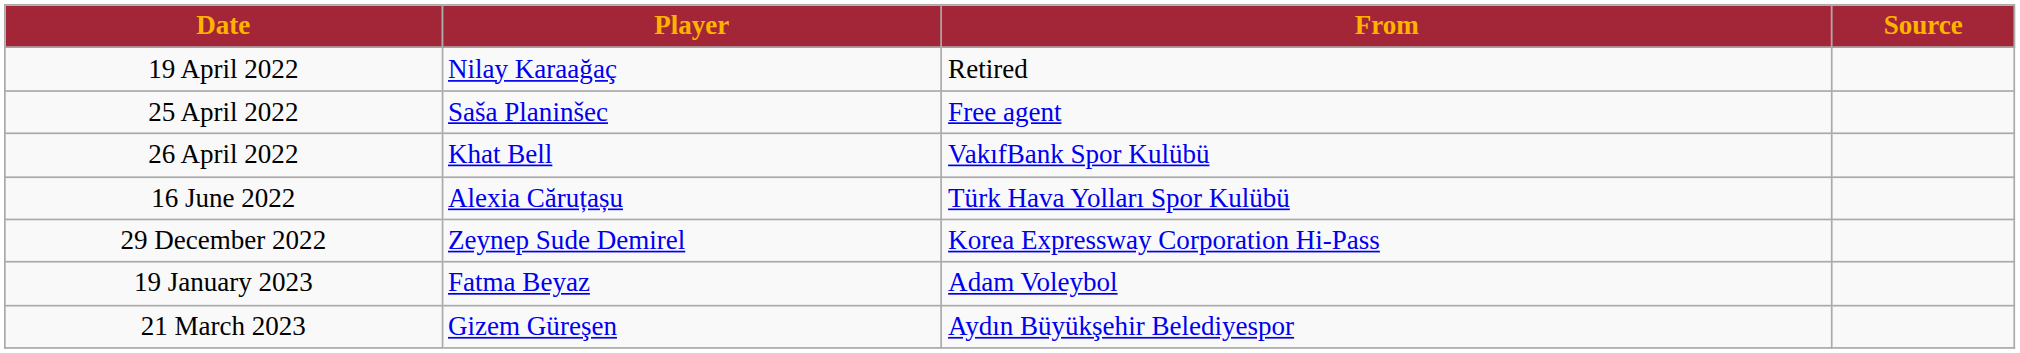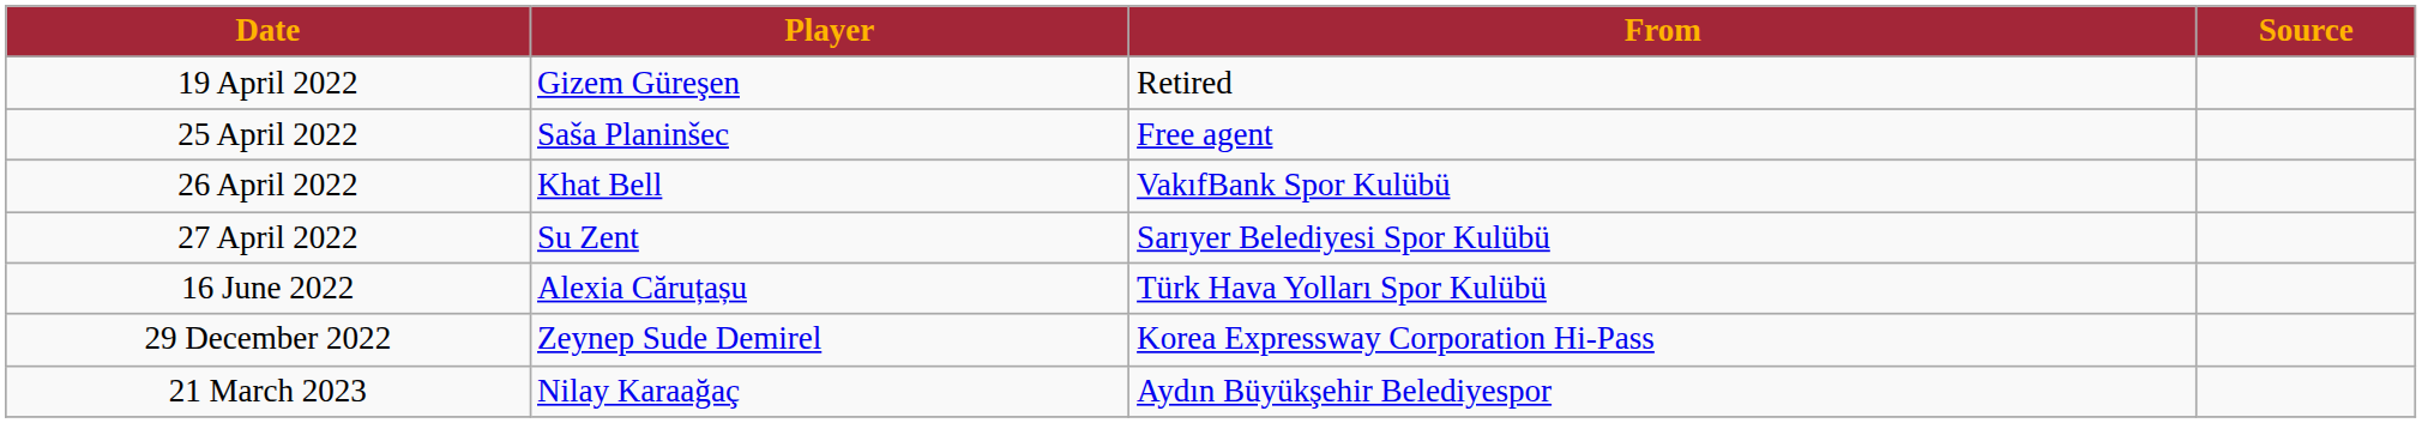19 April 2022 | Player: Nilay Karaağaç -> Gizem Güreşen
+ row: 27 April 2022 | Su Zent | Sarıyer Belediyesi Spor Kulübü
- row: 19 January 2023 | Fatma Beyaz | Adam Voleybol
21 March 2023 | Player: Gizem Güreşen -> Nilay Karaağaç
